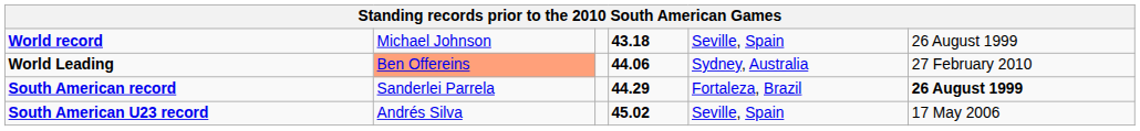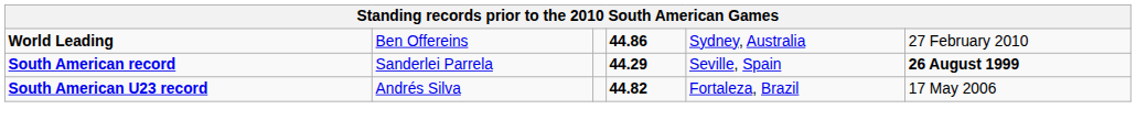- row: World record | Michael Johnson | 43.18 | Seville, Spain | 26 August 1999
World Leading | column 2: lightsalmon background -> no background
World Leading | column 4: 44.06 -> 44.86
South American record | column 5: Fortaleza, Brazil -> Seville, Spain
South American U23 record | column 4: 45.02 -> 44.82
South American U23 record | column 5: Seville, Spain -> Fortaleza, Brazil
